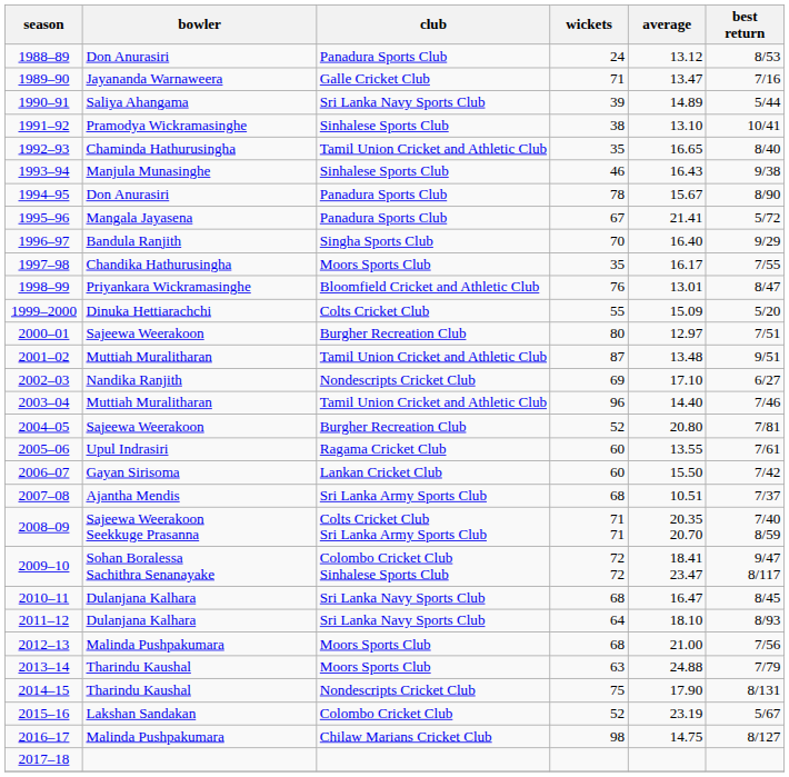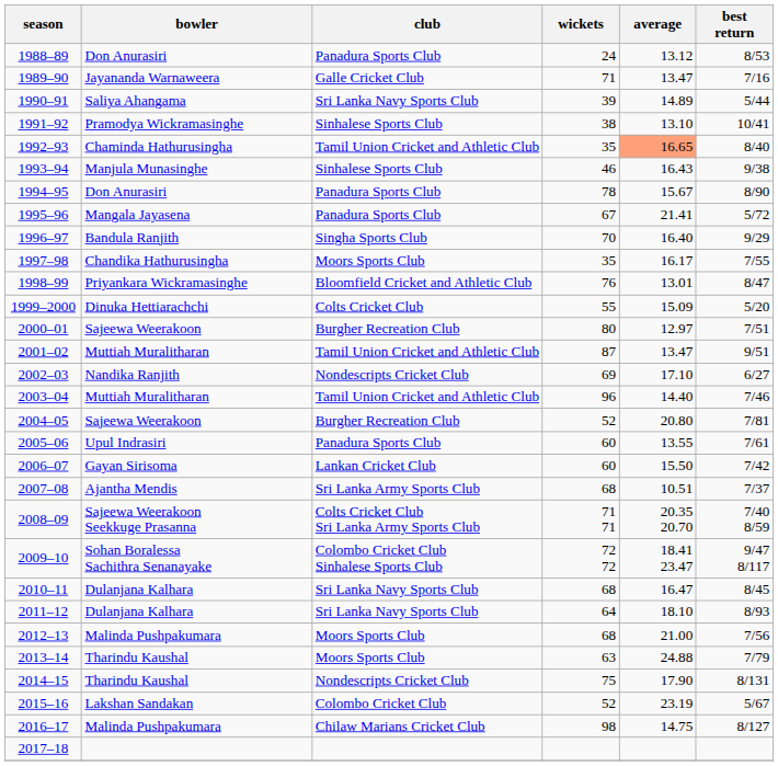1992–93 | average: no background -> lightsalmon background
2001–02 | average: 13.48 -> 13.47
2005–06 | club: Ragama Cricket Club -> Panadura Sports Club
